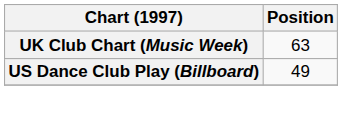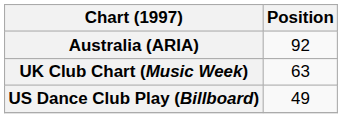+ row: Australia (ARIA) | 92
